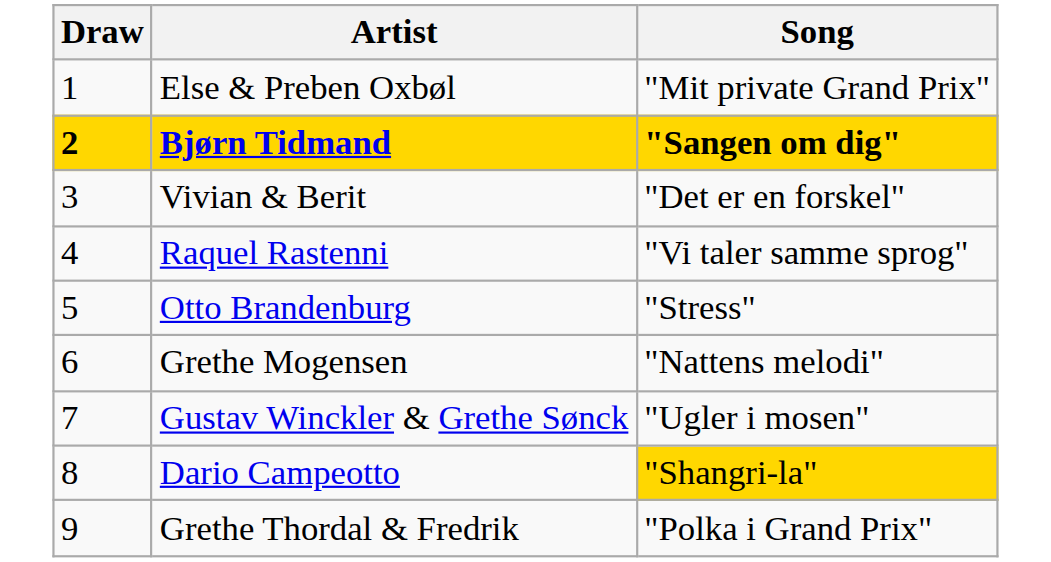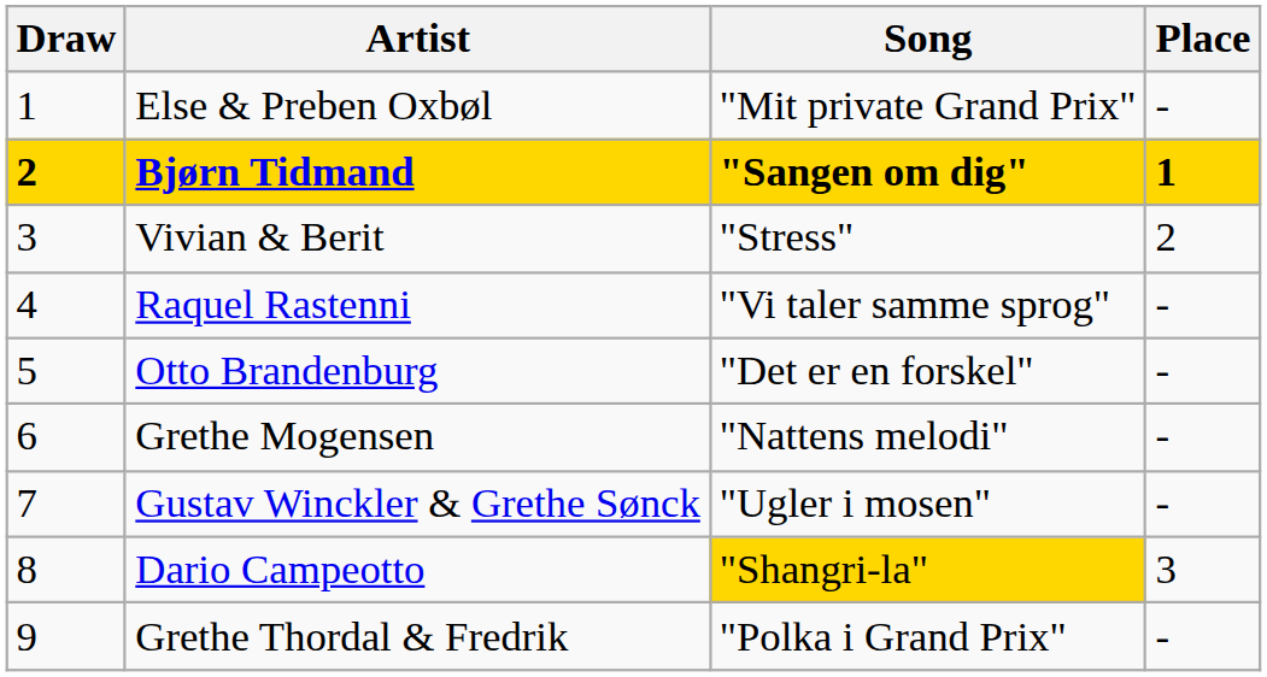+ column: Place | - | 1 | 2 | - | - | - | - | 3 | -
Vivian & Berit | Song: "Det er en forskel" -> "Stress"
Otto Brandenburg | Song: "Stress" -> "Det er en forskel"
